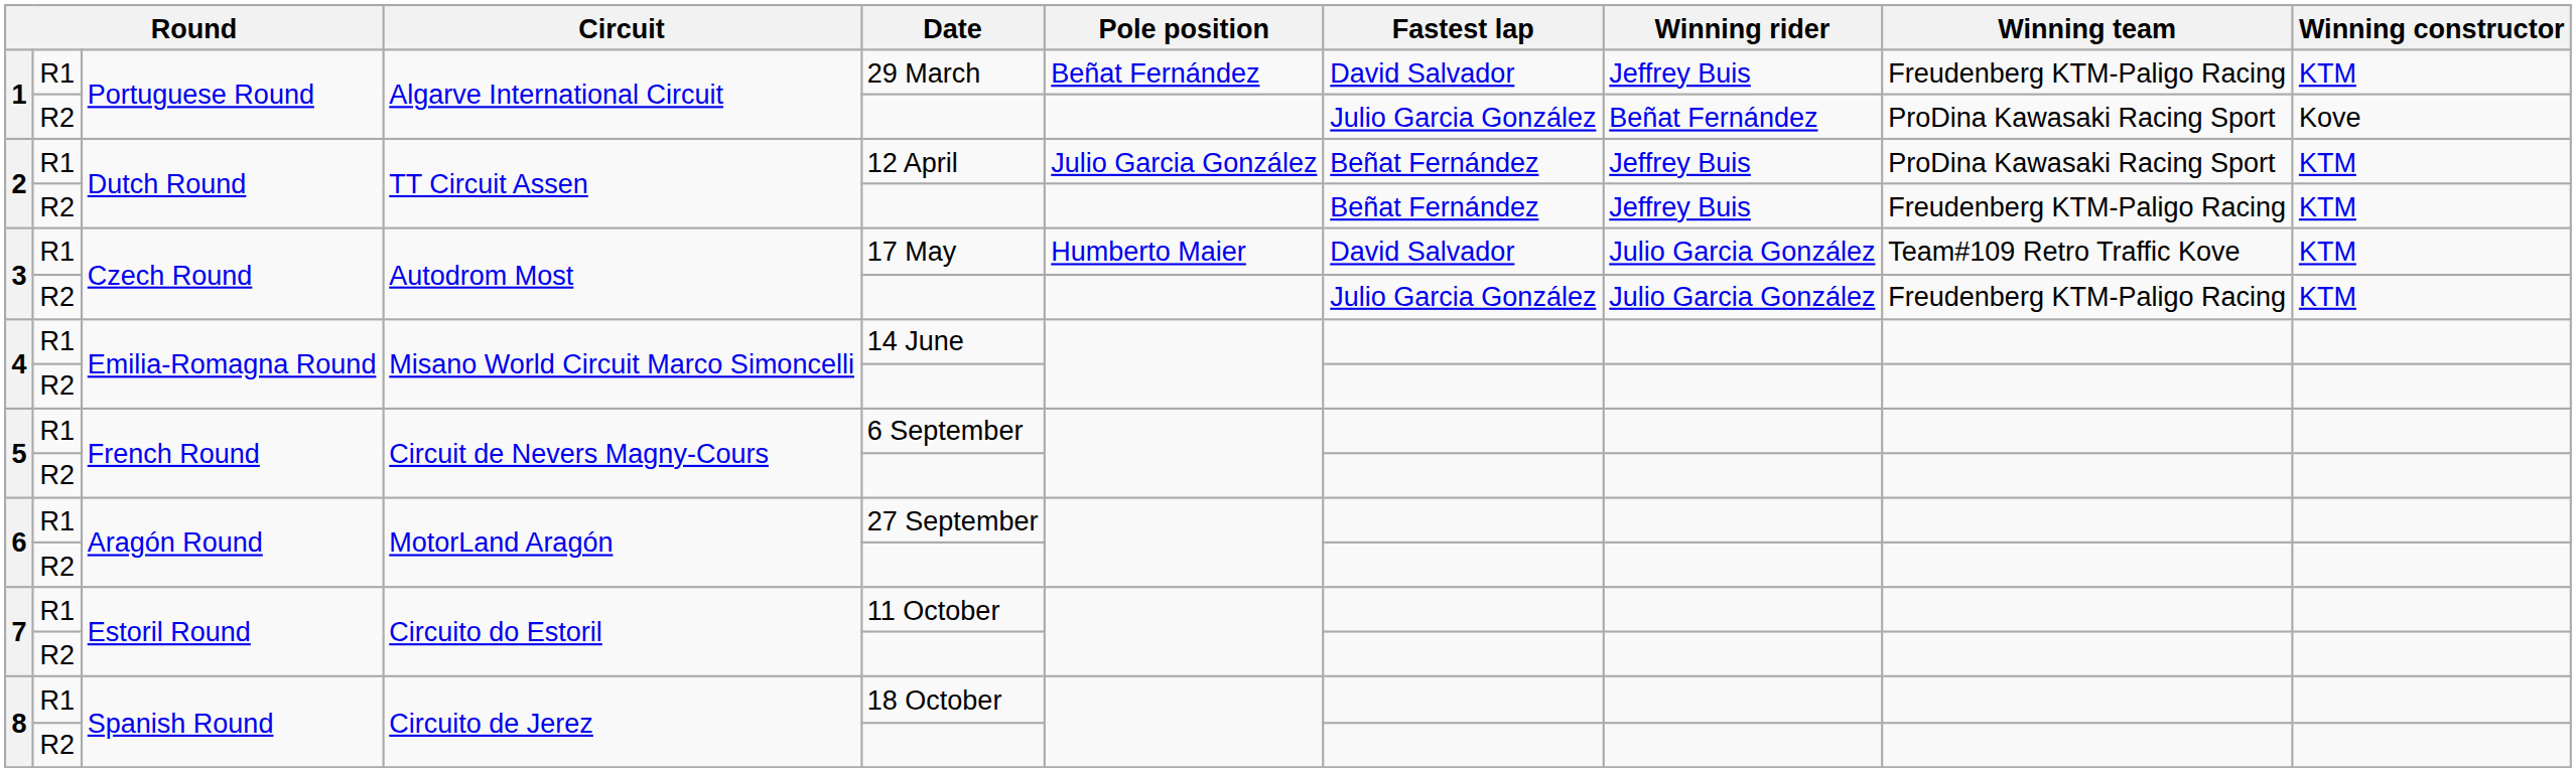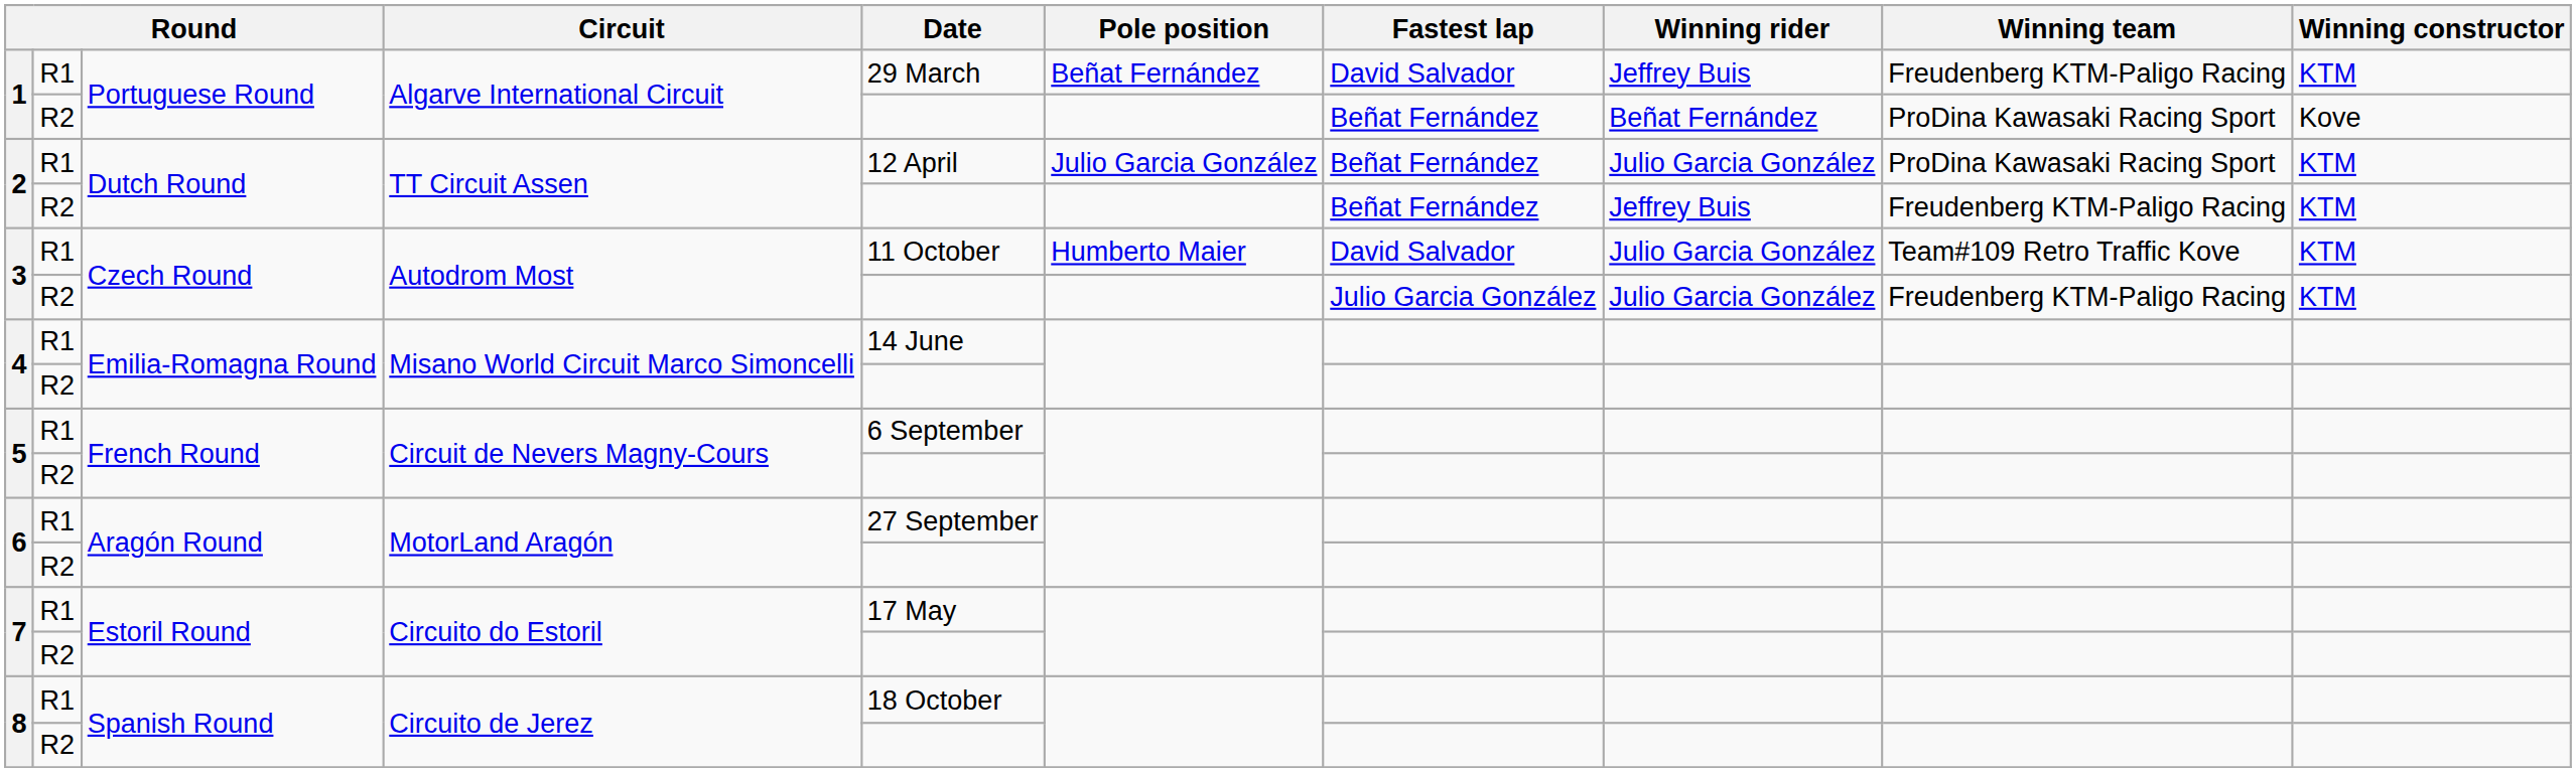1 / R2 | Fastest lap: Julio Garcia González -> Beñat Fernández
2 / R1 | Winning rider: Jeffrey Buis -> Julio Garcia González
3 / R1 | Date: 17 May -> 11 October
7 / R1 | Date: 11 October -> 17 May
